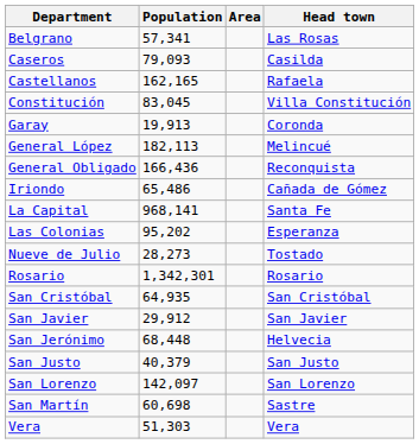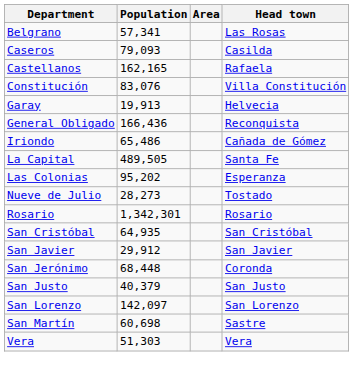Constitución | Population: 83,045 -> 83,076
Garay | Head town: Coronda -> Helvecia
- row: General López | 182,113 | Melincué
La Capital | Population: 968,141 -> 489,505
San Jerónimo | Head town: Helvecia -> Coronda
